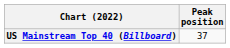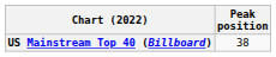US Mainstream Top 40 (Billboard) | Peak position: 37 -> 38
